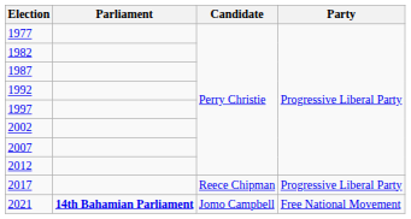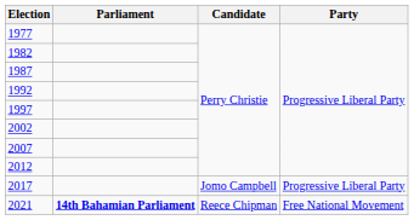2017 | Candidate: Reece Chipman -> Jomo Campbell
2021 | Candidate: Jomo Campbell -> Reece Chipman
